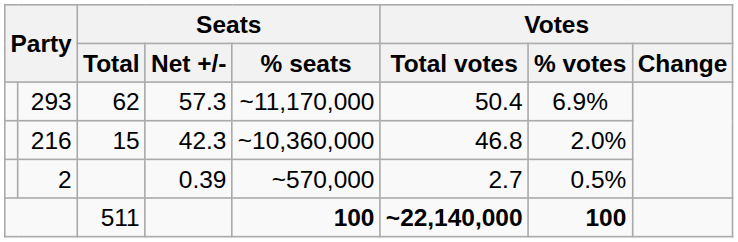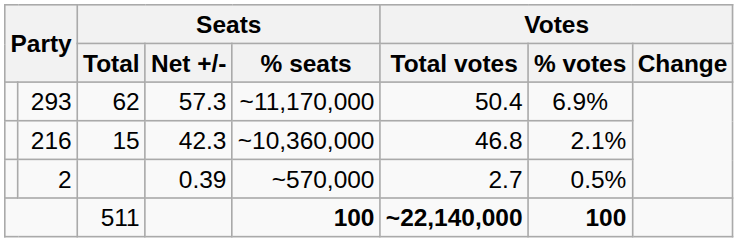216 | Votes / % votes: 2.0% -> 2.1%
